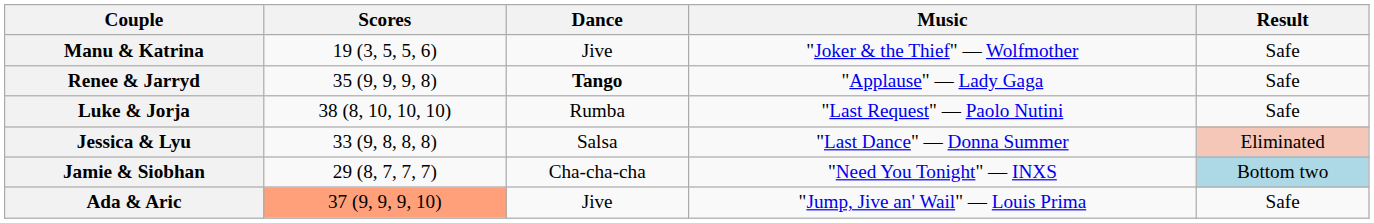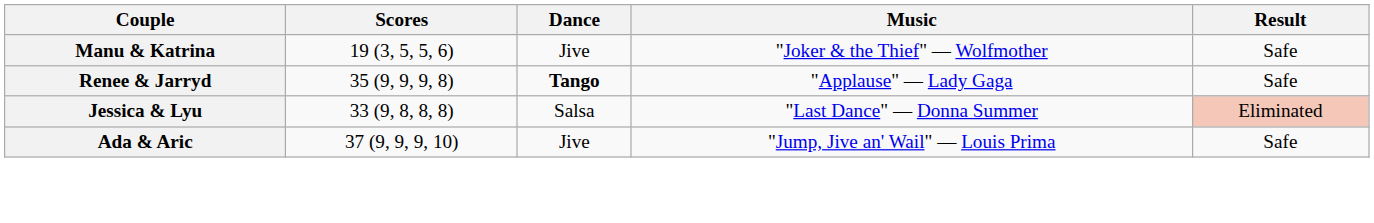- row: Luke & Jorja | 38 (8, 10, 10, 10) | Rumba | "Last Request" — Paolo Nutini | Safe
- row: Jamie & Siobhan | 29 (8, 7, 7, 7) | Cha-cha-cha | "Need You Tonight" — INXS | Bottom two
Ada & Aric | Scores: lightsalmon background -> no background
